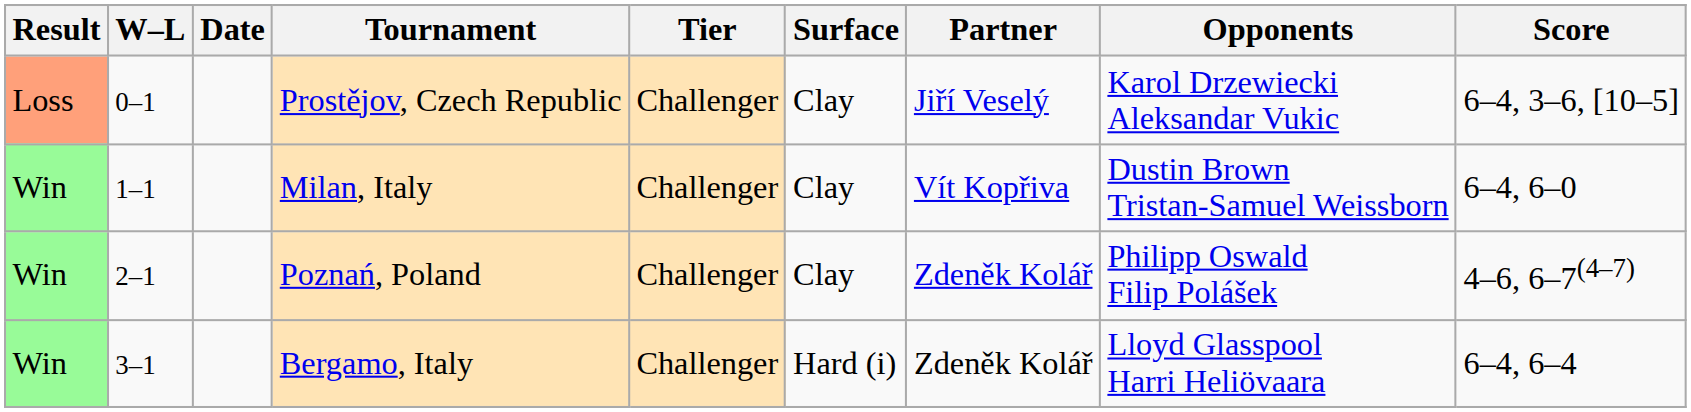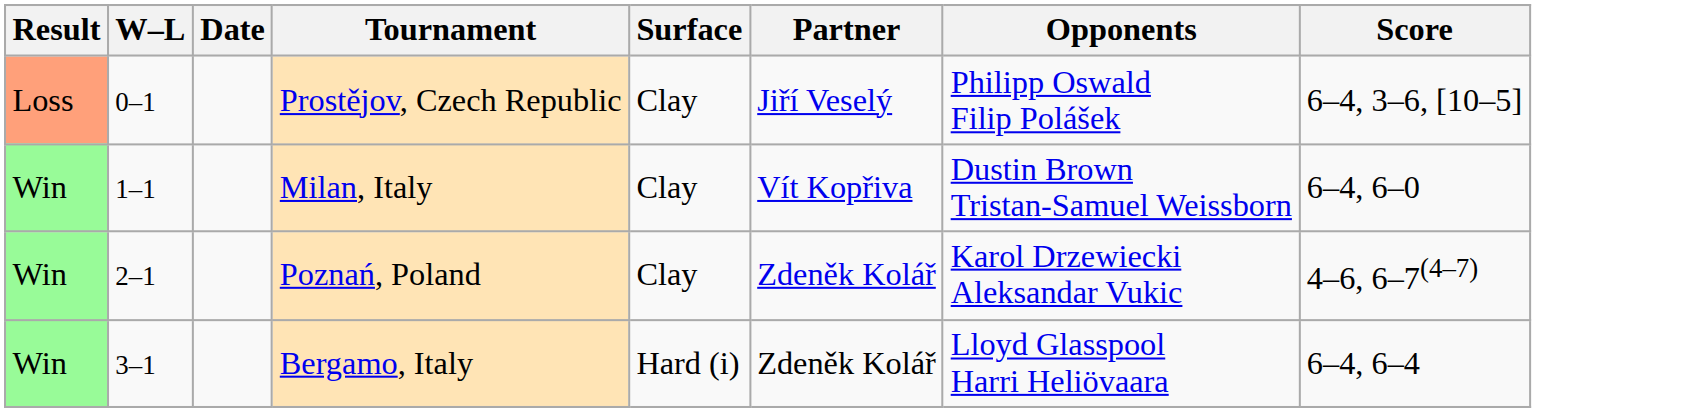- column: Tier | Challenger | Challenger | Challenger | Challenger
Prostějov, Czech Republic | Opponents: Karol Drzewiecki Aleksandar Vukic -> Philipp Oswald Filip Polášek
Poznań, Poland | Opponents: Philipp Oswald Filip Polášek -> Karol Drzewiecki Aleksandar Vukic
